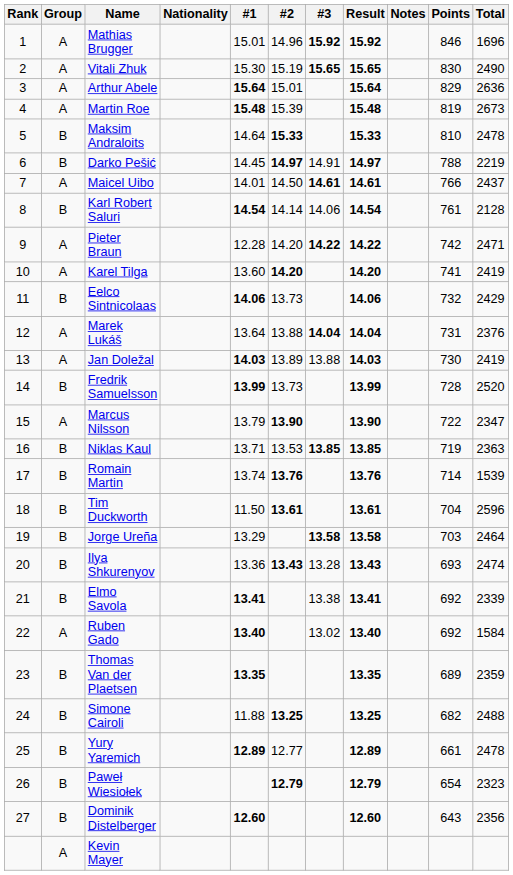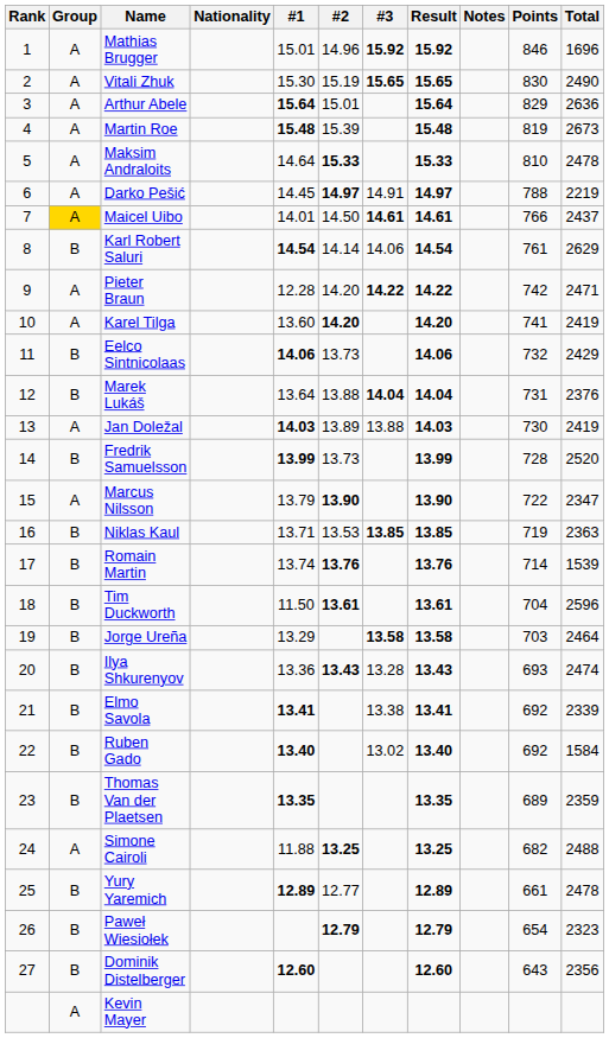Maksim Andraloits | Group: B -> A
Darko Pešić | Group: B -> A
Maicel Uibo | Group: no background -> gold background
Karl Robert Saluri | Total: 2128 -> 2629
Marek Lukáš | Group: A -> B
Ruben Gado | Group: A -> B
Simone Cairoli | Group: B -> A
